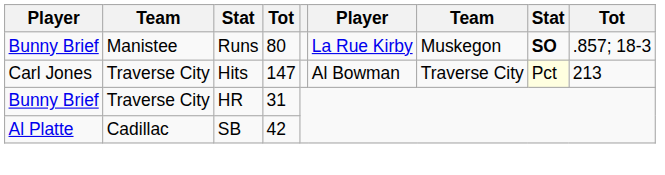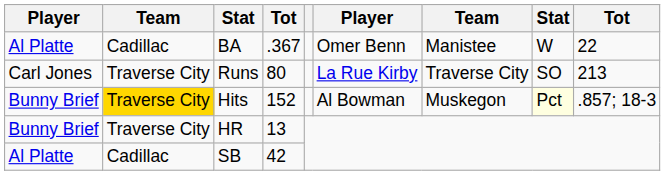+ row: Al Platte | Cadillac | BA | .367 | Omer Benn | Manistee | W | 22
Runs | column 1: Bunny Brief -> Carl Jones
Runs | column 2: Manistee -> Traverse City
Runs | column 7: Muskegon -> Traverse City
Runs | column 8: bold -> normal
Runs | column 9: .857; 18-3 -> 213
Hits | column 1: Carl Jones -> Bunny Brief
Hits | column 2: no background -> gold background
Hits | column 4: 147 -> 152
Hits | column 7: Traverse City -> Muskegon
Hits | column 9: 213 -> .857; 18-3
HR | column 4: 31 -> 13
